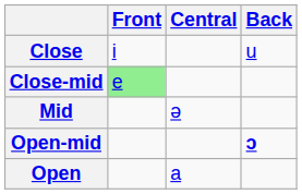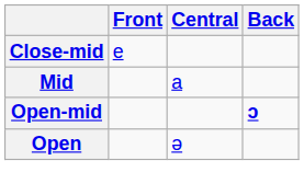- row: Close | i | u
Close-mid | Front: lightgreen background -> no background
Mid | Central: ə -> a
Open | Central: a -> ə
